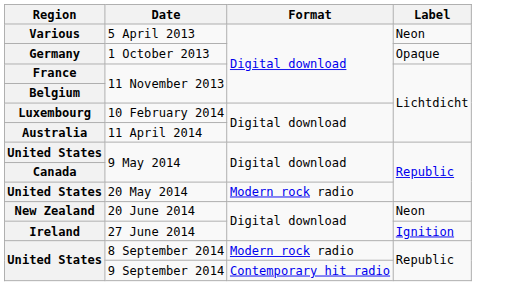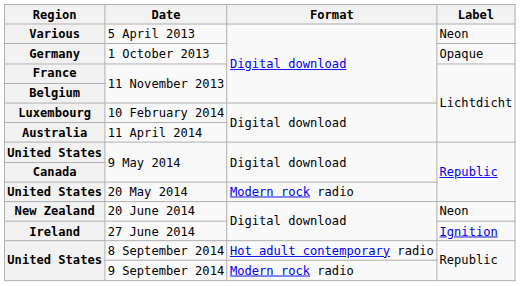8 September 2014 | Format: Modern rock radio -> Hot adult contemporary radio
9 September 2014 | Format: Contemporary hit radio -> Modern rock radio
